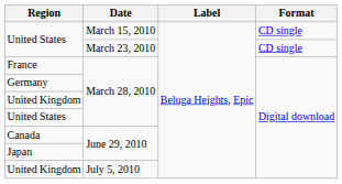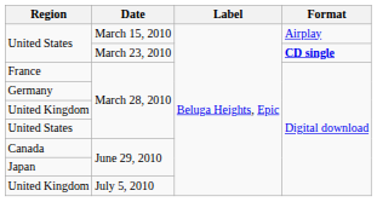United States / March 15, 2010 | Format: CD single -> Airplay
United States / March 23, 2010 | Format: normal -> bold
